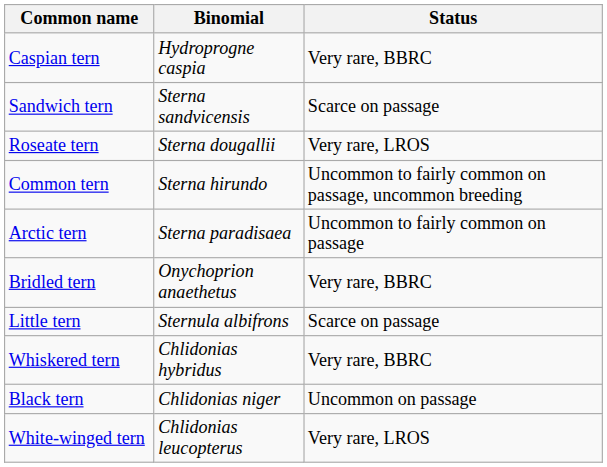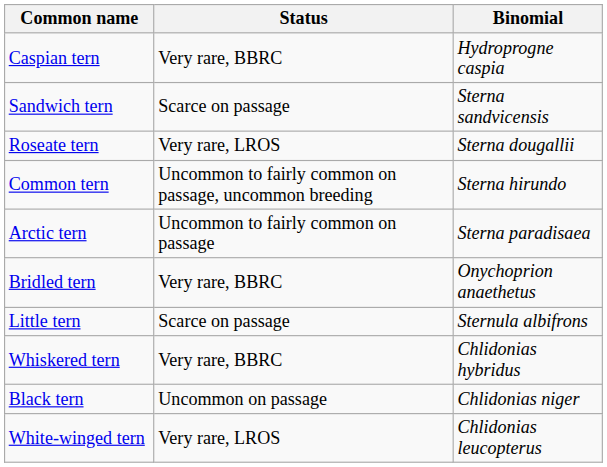columns swapped: Binomial <-> Status
